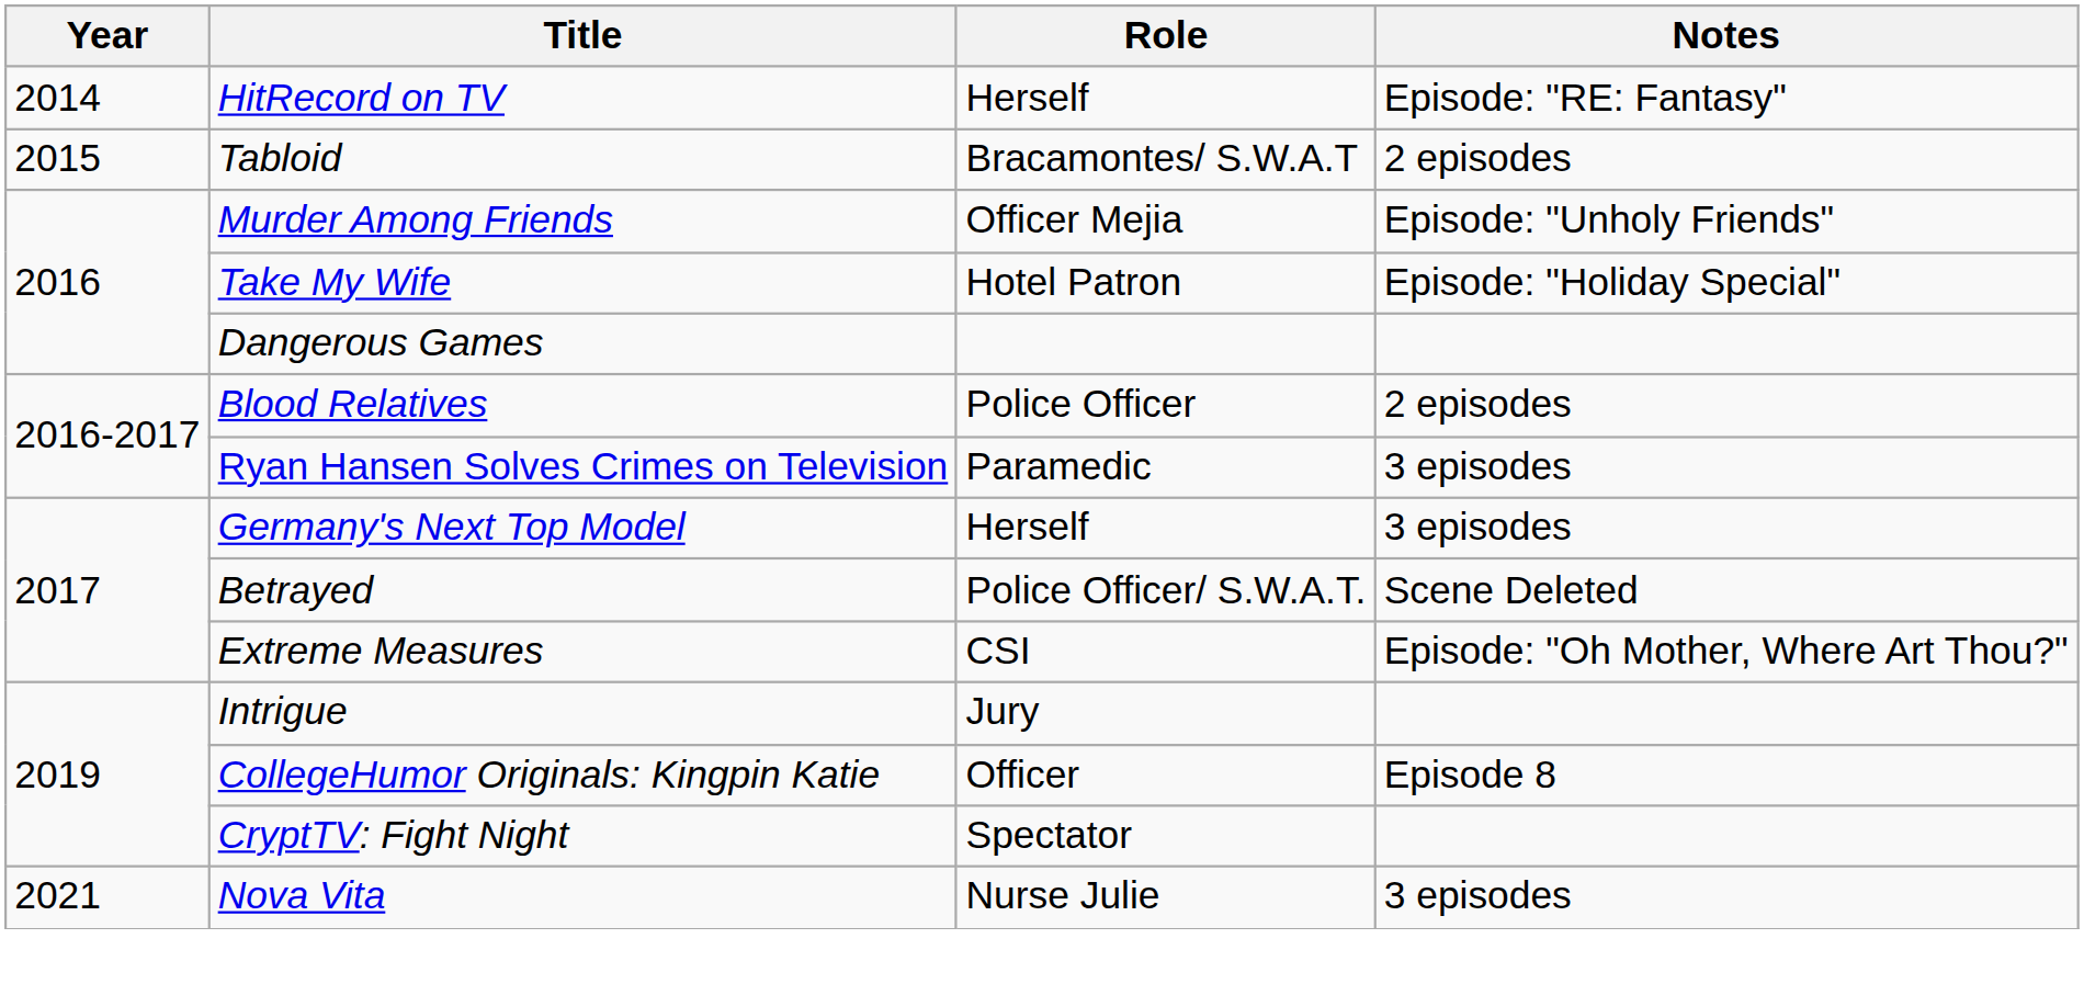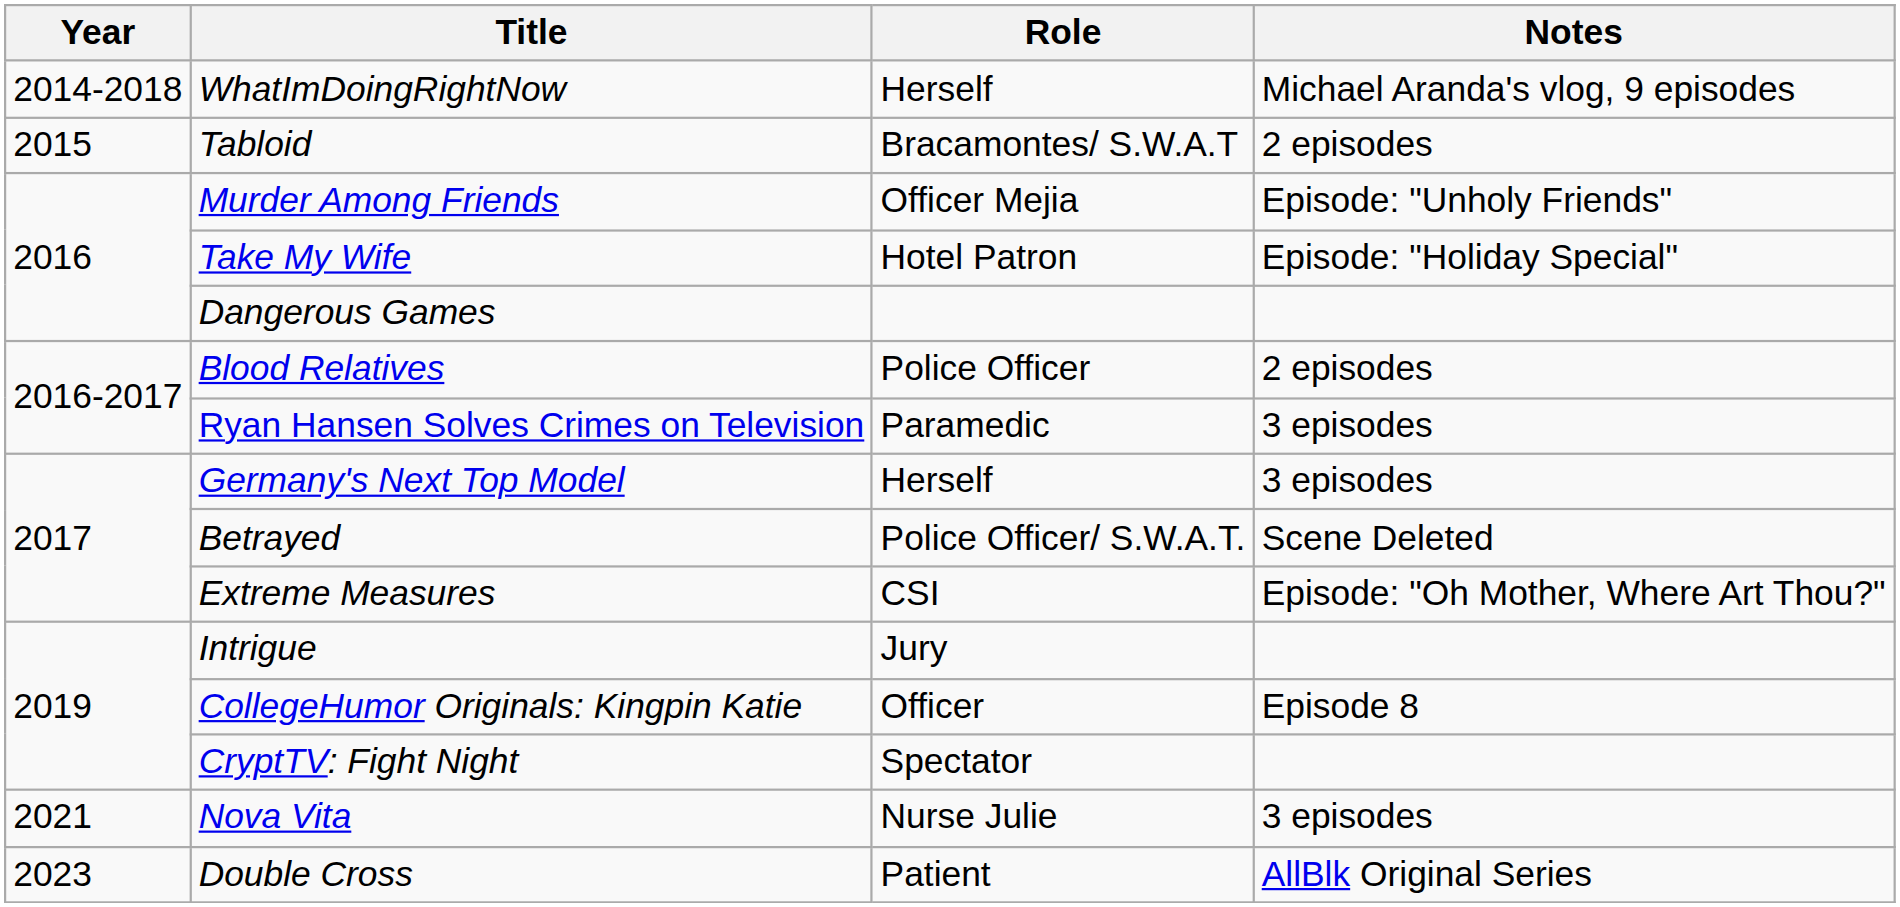- row: 2014 | HitRecord on TV | Herself | Episode: "RE: Fantasy"
+ row: 2014-2018 | WhatImDoingRightNow | Herself | Michael Aranda's vlog, 9 episodes
+ row: 2023 | Double Cross | Patient | AllBlk Original Series
